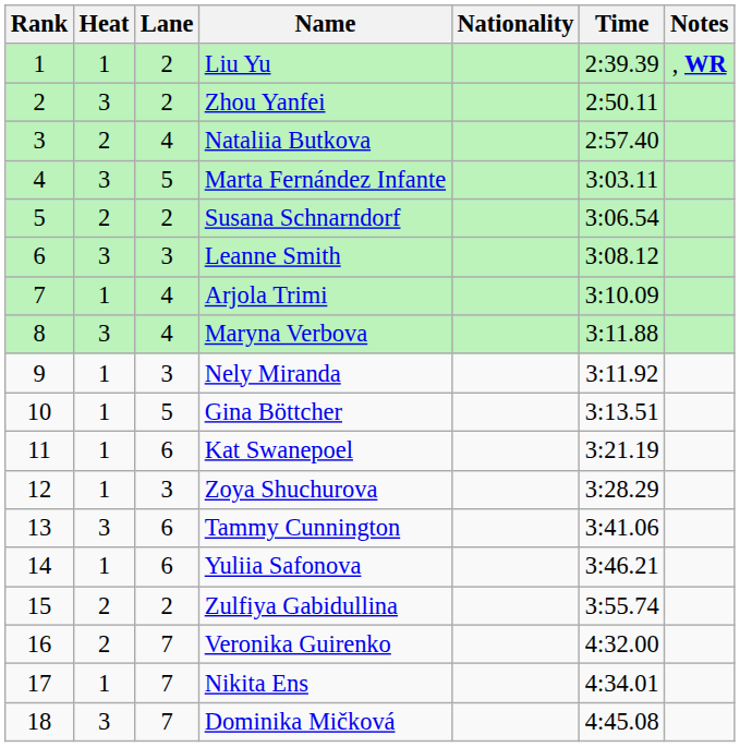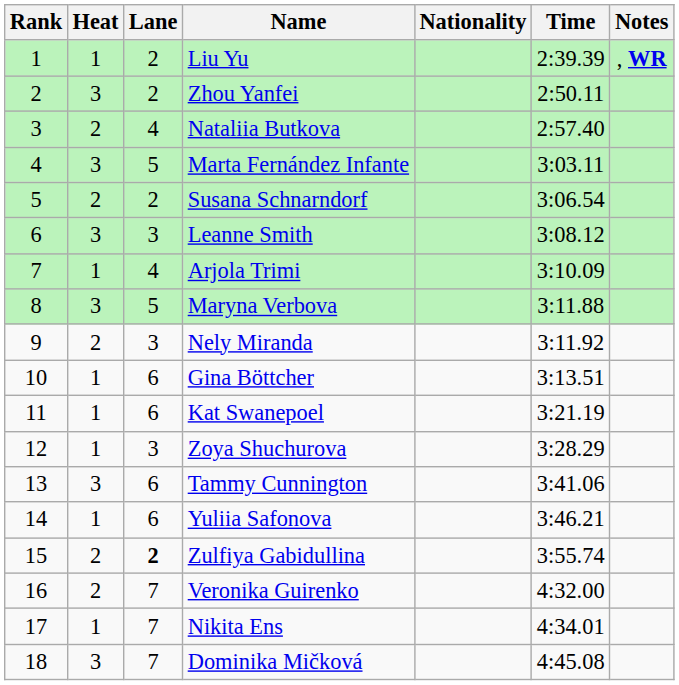Maryna Verbova | Lane: 4 -> 5
Nely Miranda | Heat: 1 -> 2
Gina Böttcher | Lane: 5 -> 6
Zulfiya Gabidullina | Lane: normal -> bold
